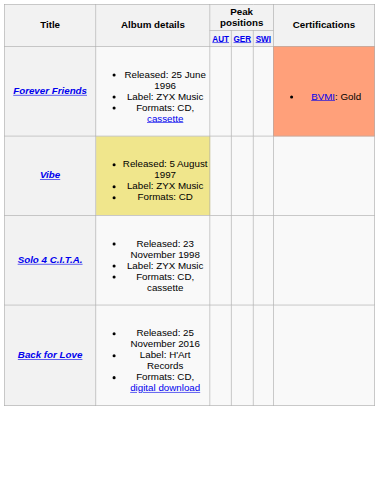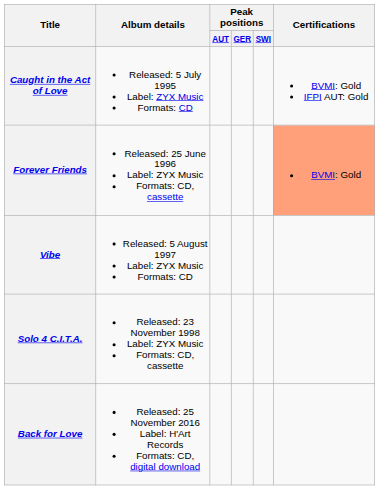+ row: Caught in the Act of Love | Released: 5 July 1995 Label: ZYX Music Formats: CD | BVMI: Gold IFPI AUT: Gold
Vibe | Album details: khaki background -> no background
